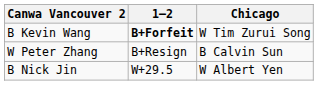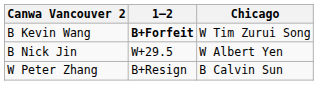rows swapped: W Peter Zhang <-> B Nick Jin
